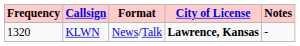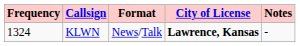KLWN | Frequency: 1320 -> 1324
